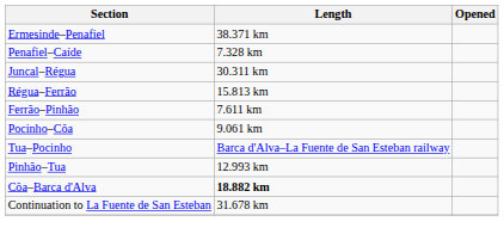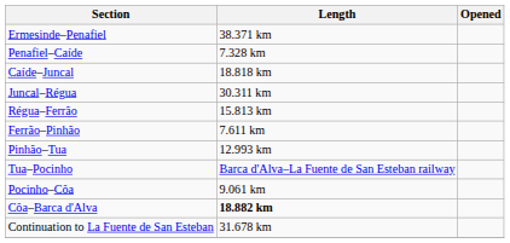+ row: Caíde–Juncal | 18.818 km
rows swapped: Pinhão–Tua <-> Pocinho–Côa
